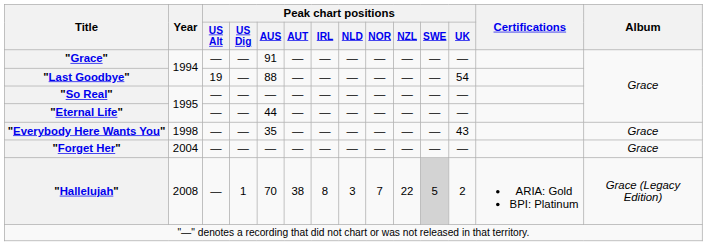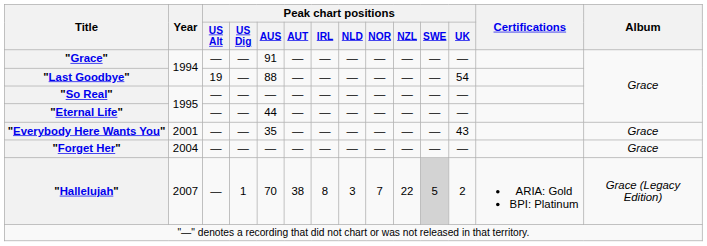"Everybody Here Wants You" | Year: 1998 -> 2001
"Hallelujah" | Year: 2008 -> 2007
